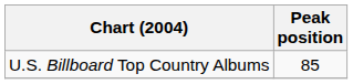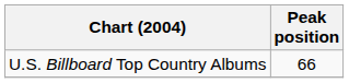U.S. Billboard Top Country Albums | Peak position: 85 -> 66
